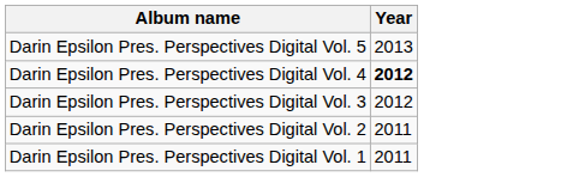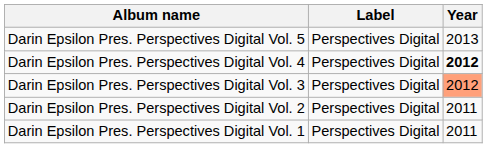+ column: Label | Perspectives Digital | Perspectives Digital | Perspectives Digital | Perspectives Digital | Perspectives Digital
Darin Epsilon Pres. Perspectives Digital Vol. 3 | Year: no background -> lightsalmon background
